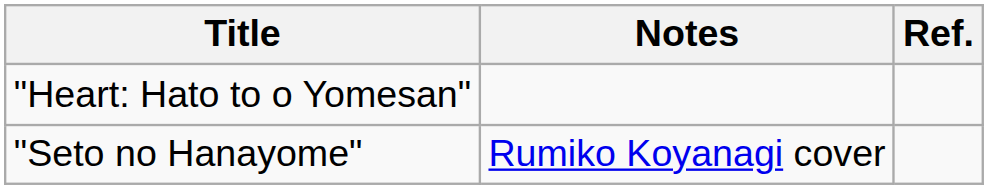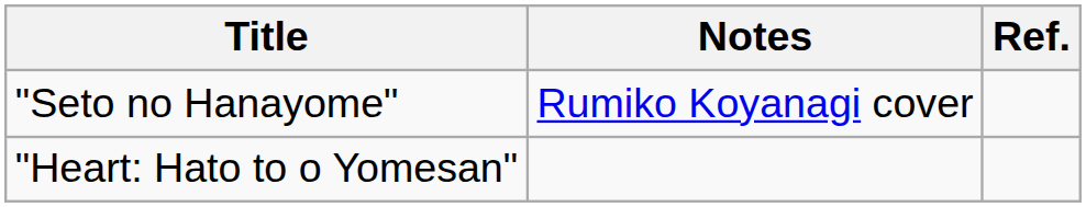rows swapped: "Heart: Hato to o Yomesan" <-> "Seto no Hanayome"
